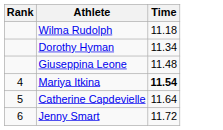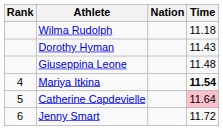+ column: Nation
Dorothy Hyman | Time: 11.34 -> 11.43
Catherine Capdevielle | Time: no background -> pink background
